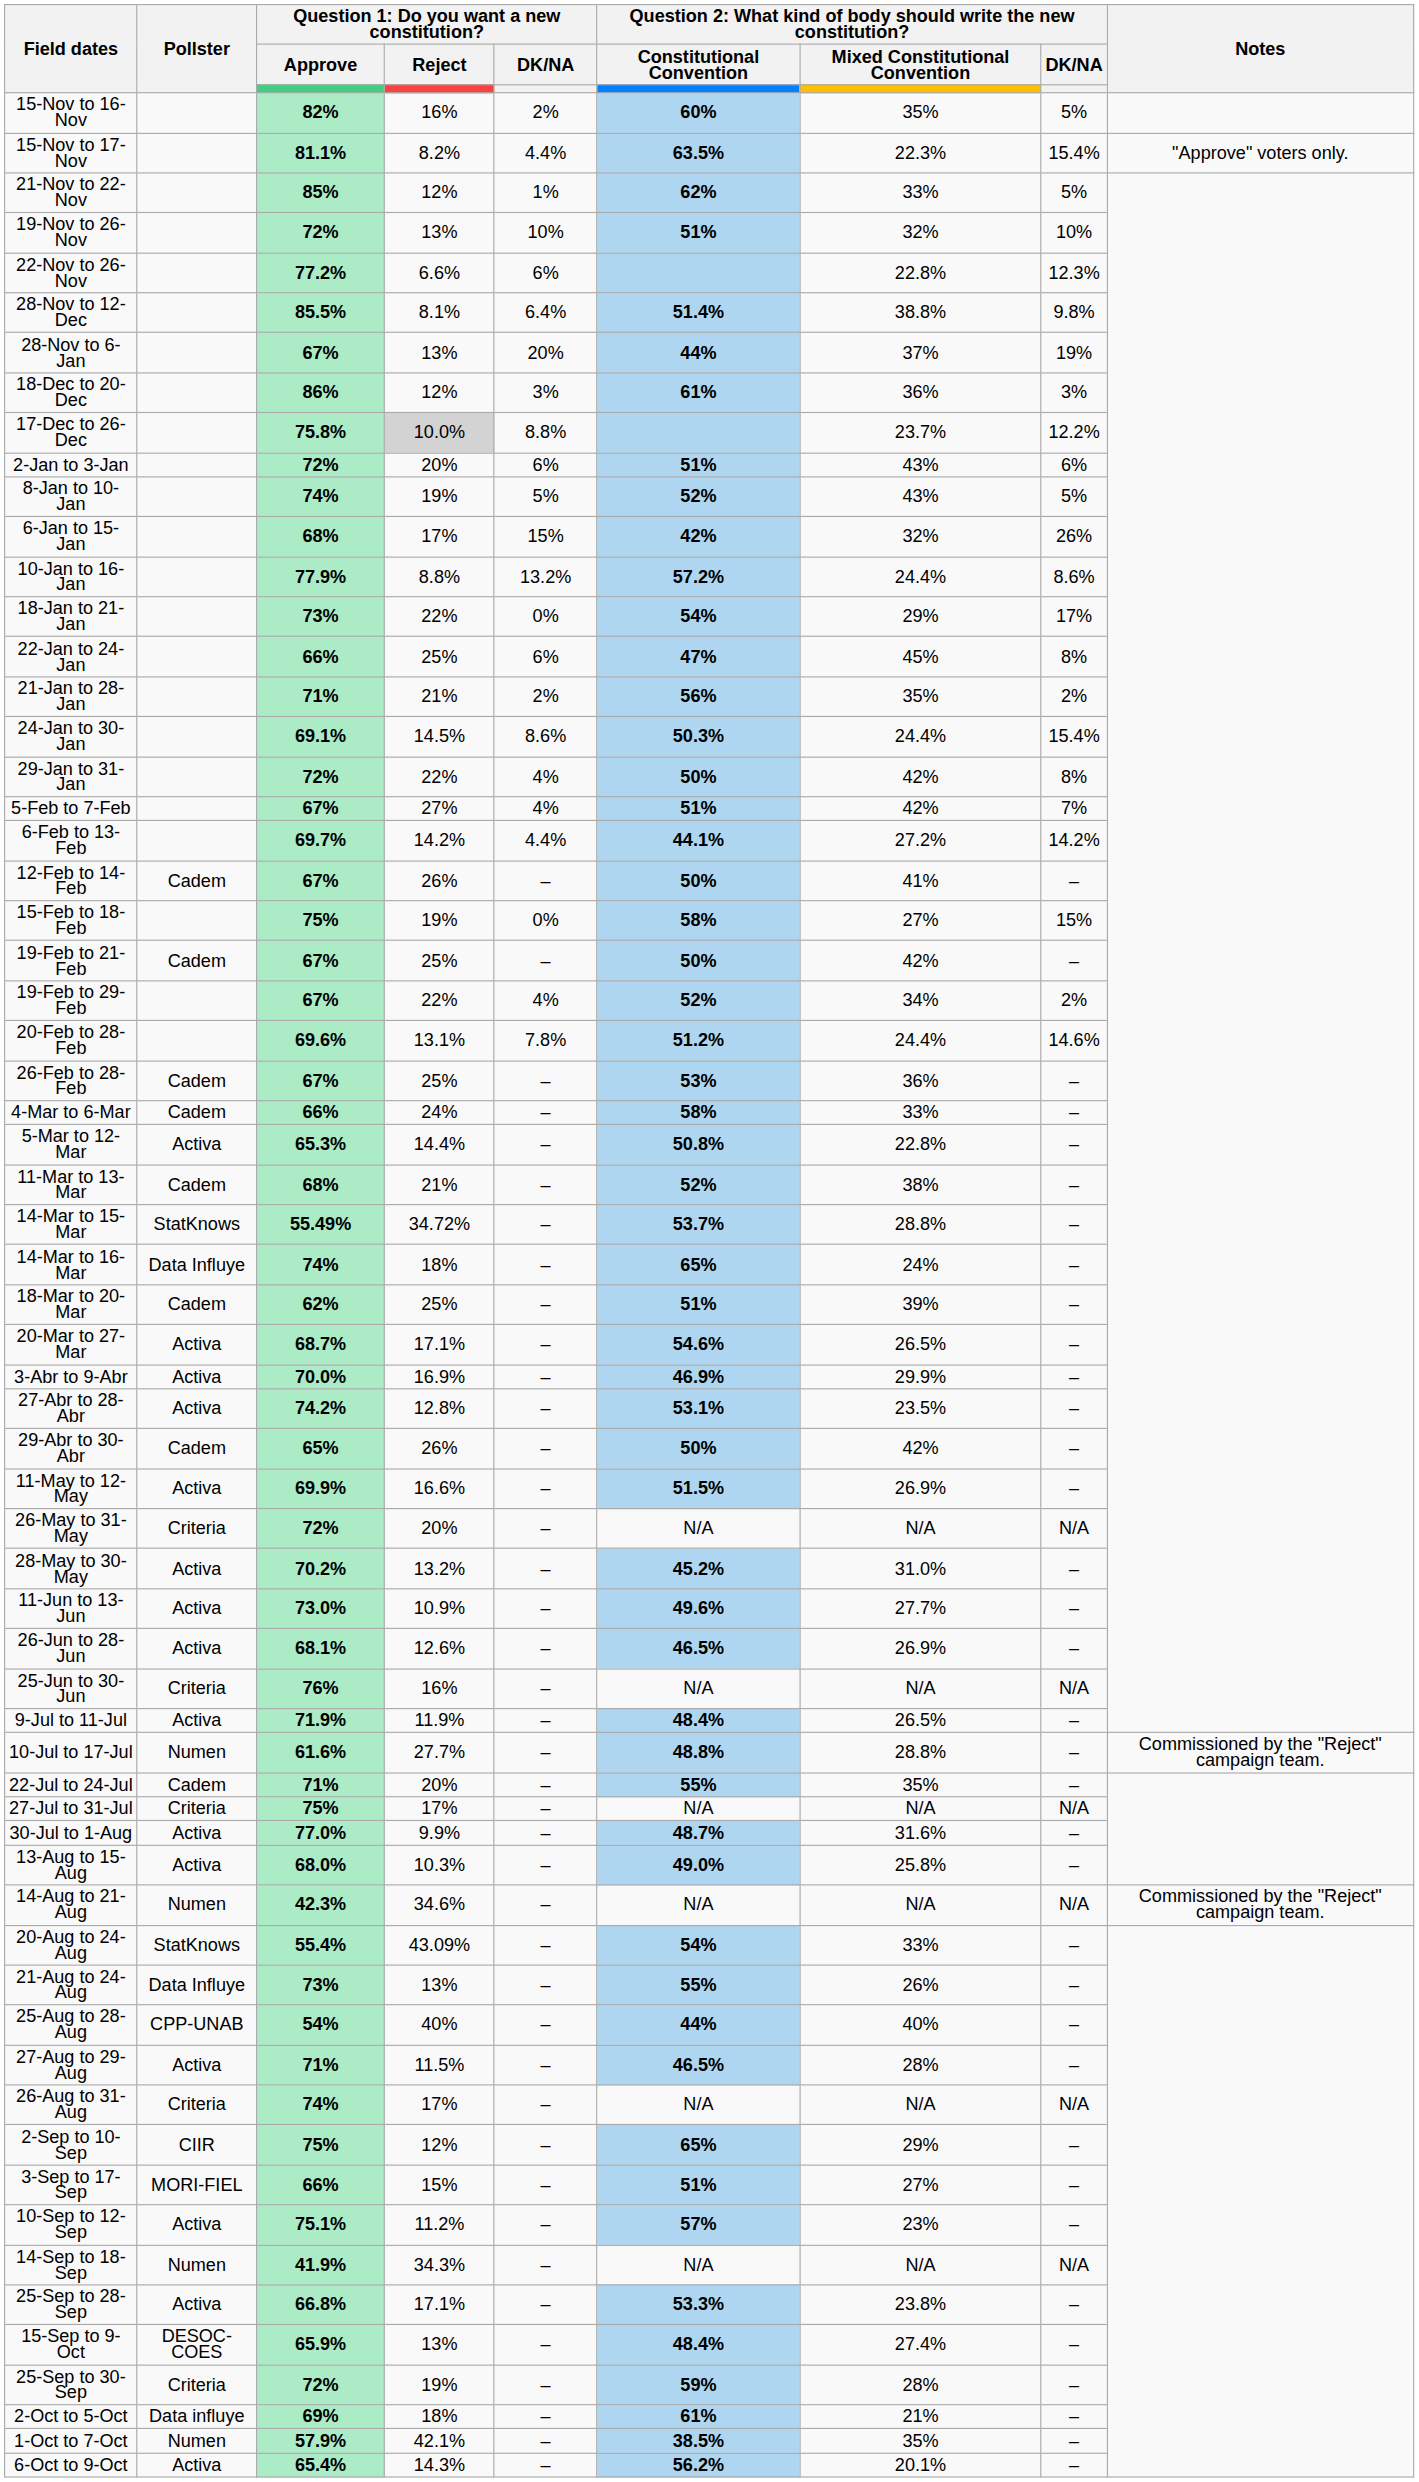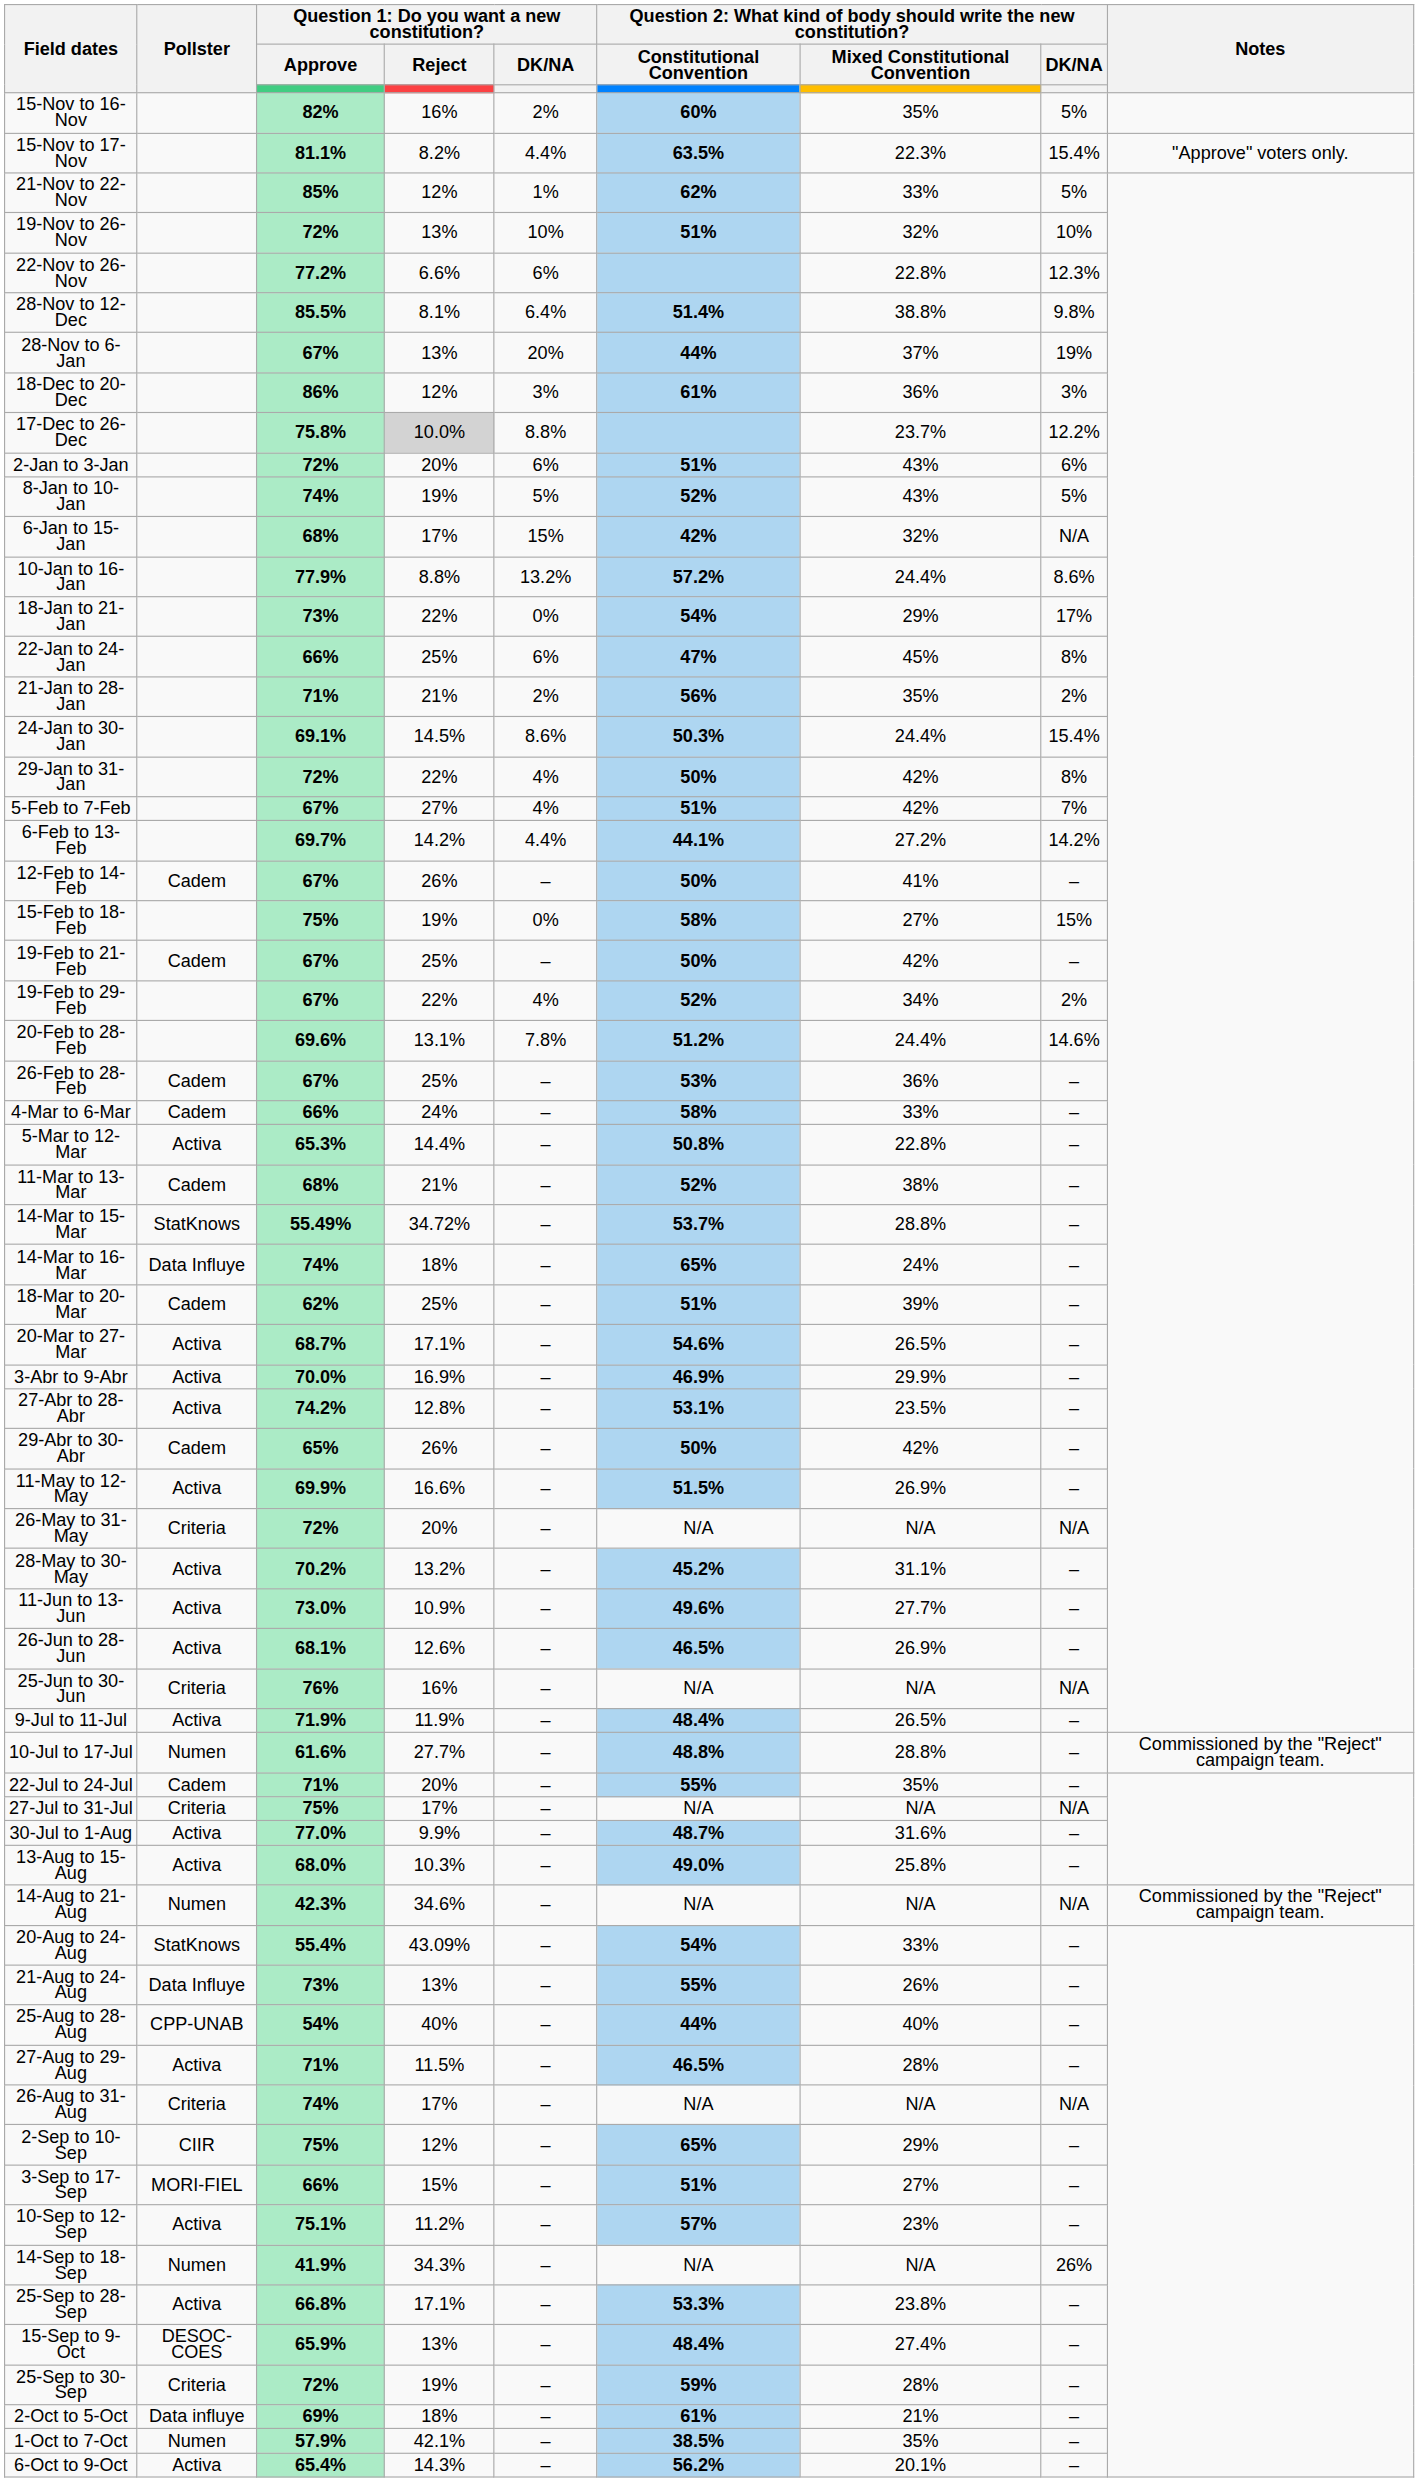6-Jan to 15-Jan | column 8: 26% -> N/A
28-May to 30-May | column 7: 31.0% -> 31.1%
14-Sep to 18-Sep | column 8: N/A -> 26%
